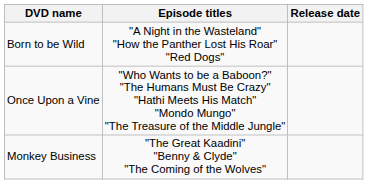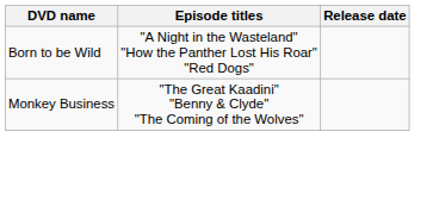- row: Once Upon a Vine | "Who Wants to be a Baboon?" "The Humans Must Be Crazy" "Hathi Meets His Match" "Mondo Mungo" "The Treasure of the Middle Jungle"
